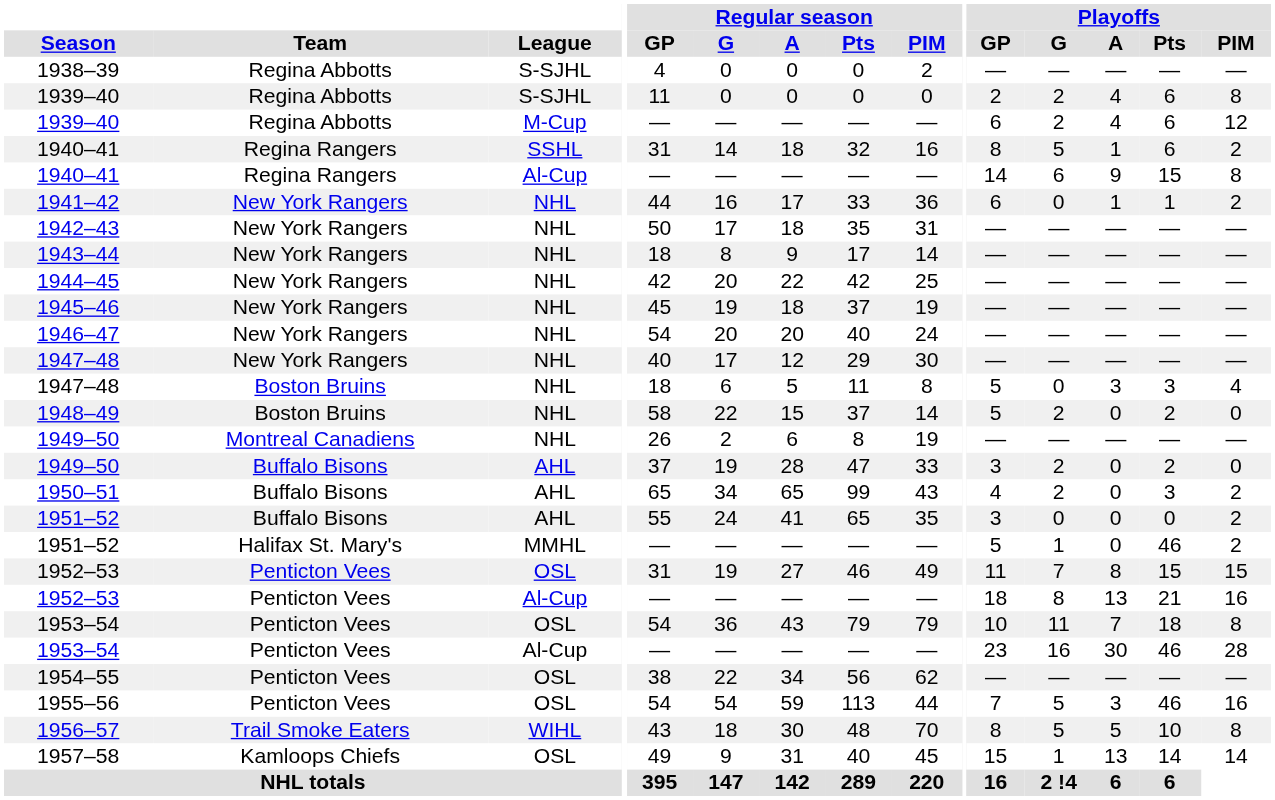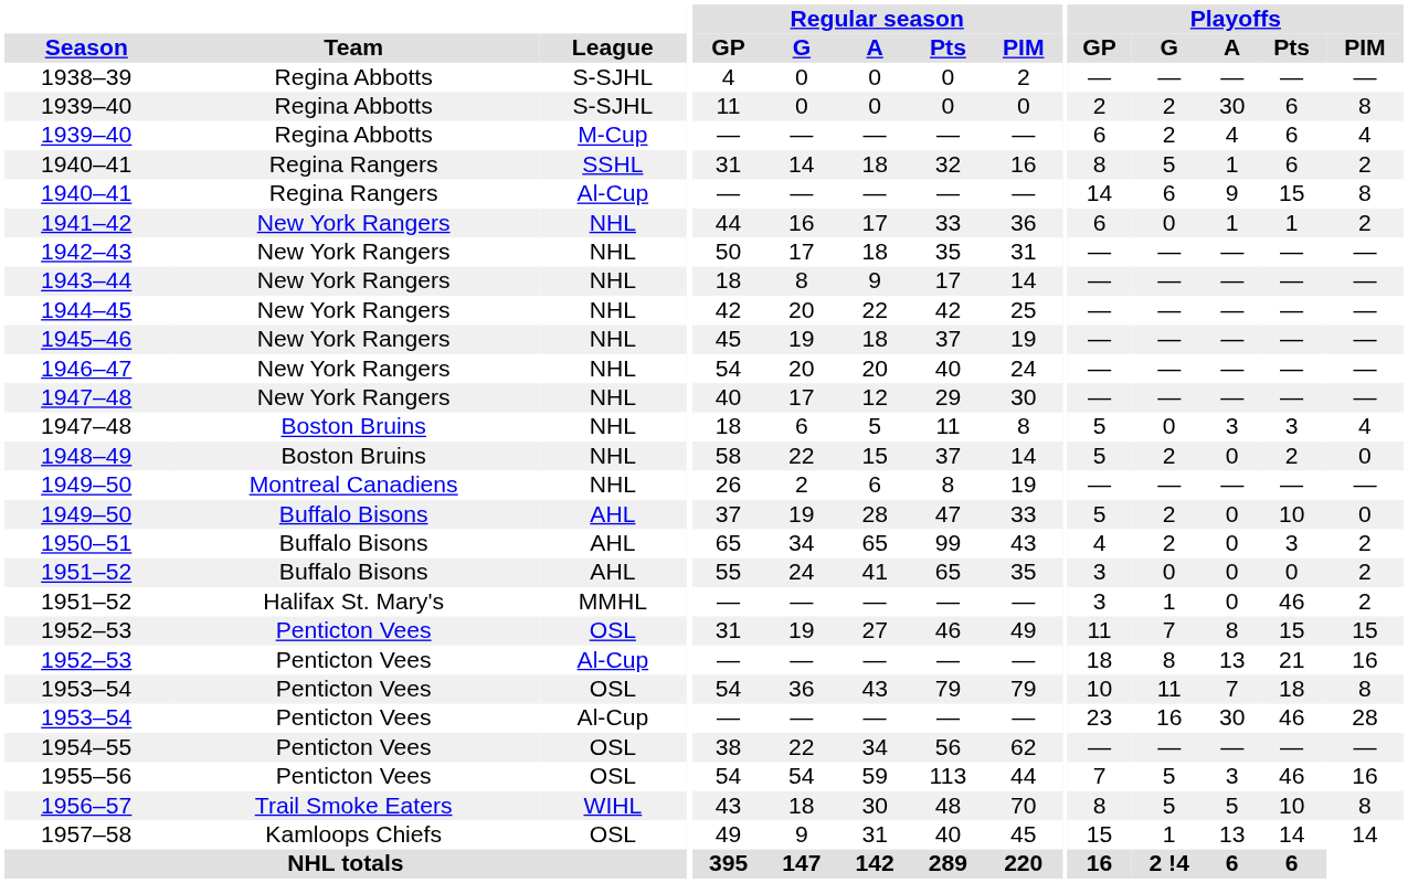1939–40 / S-SJHL | Playoffs / A: 4 -> 30
1939–40 / M-Cup | Playoffs / PIM: 12 -> 4
1949–50 / AHL | Playoffs / GP: 3 -> 5
1949–50 / AHL | Playoffs / Pts: 2 -> 10
1951–52 / MMHL | Playoffs / GP: 5 -> 3
